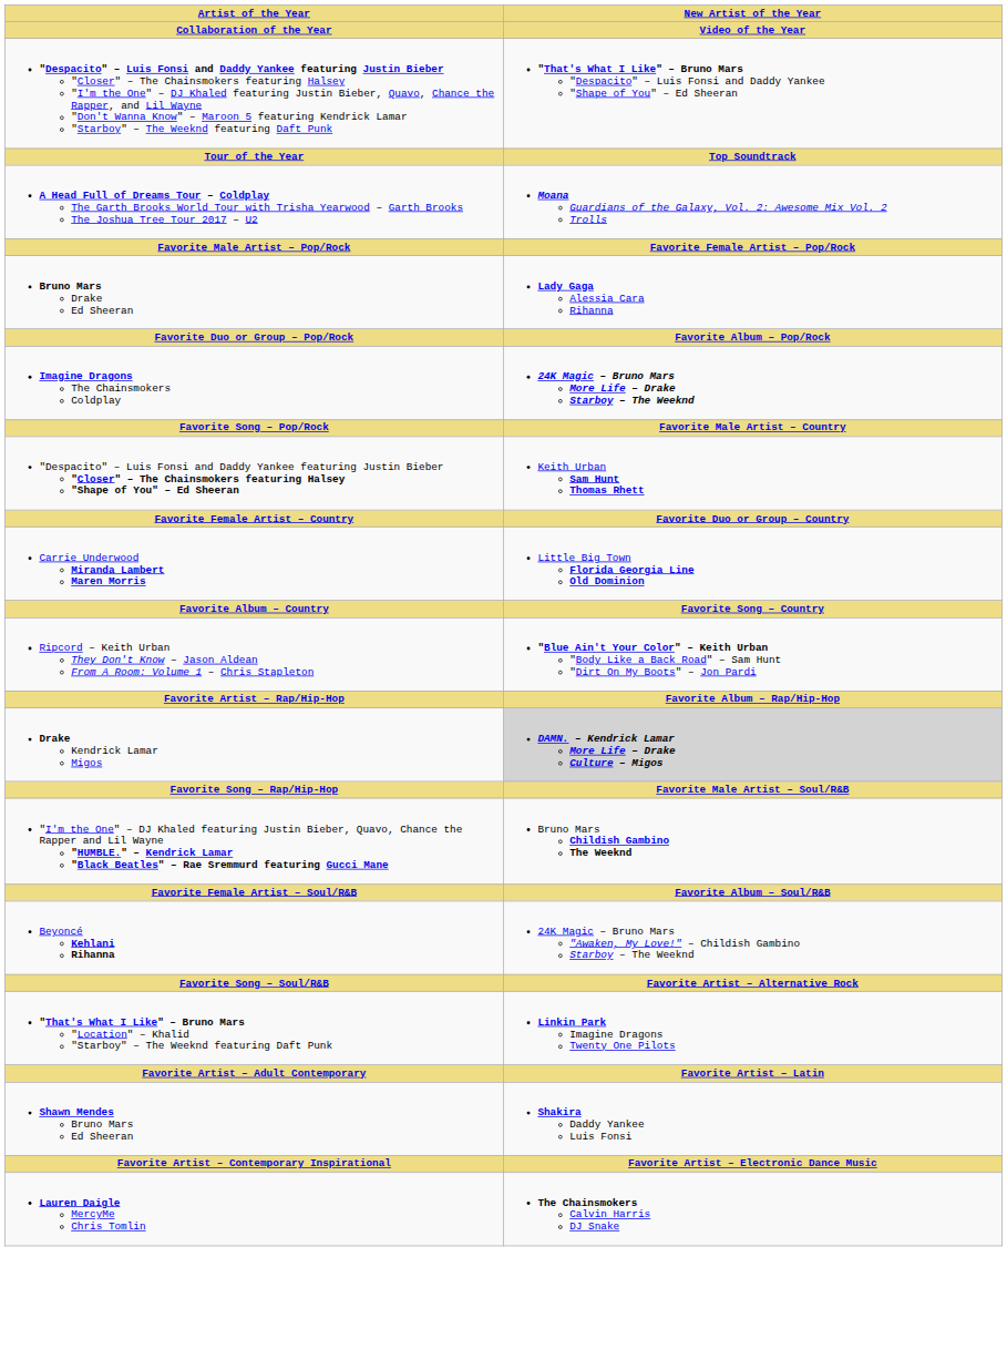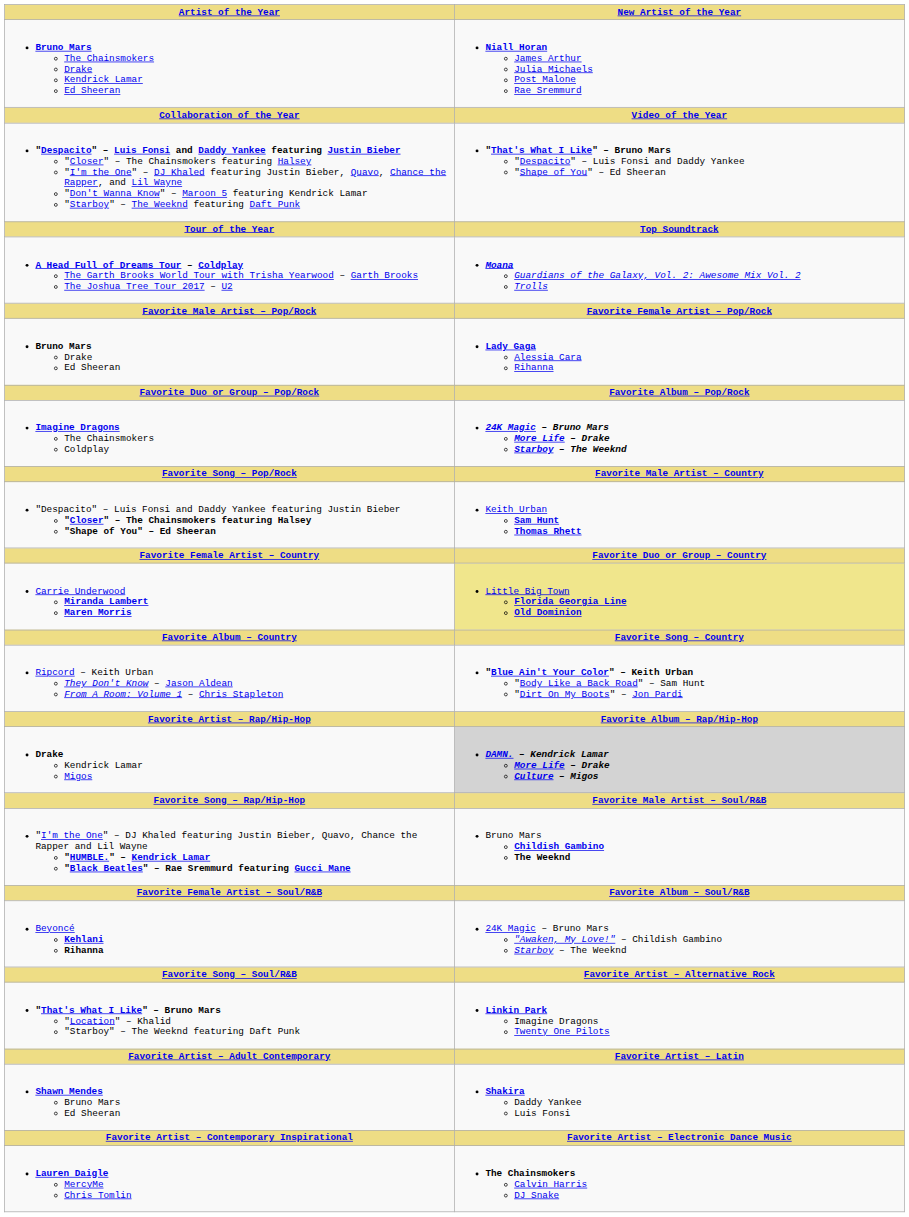+ row: Bruno Mars The Chainsmokers Drake Kendrick Lamar Ed Sheeran | Niall Horan James Arthur Julia Michaels Post Malone Rae Sremmurd
Carrie Underwood Miranda Lambert Maren Morris | New Artist of the Year: no background -> khaki background
